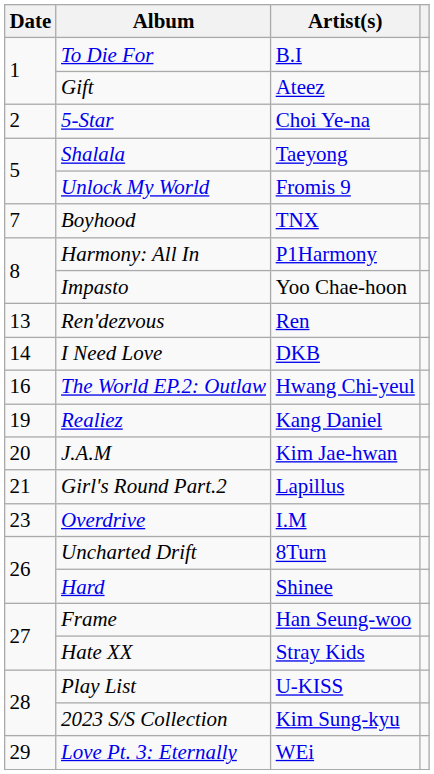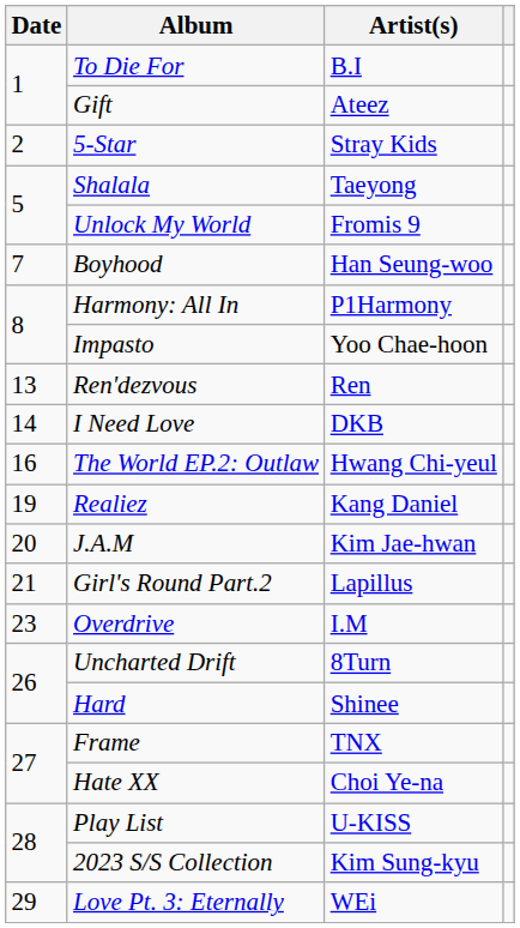5-Star | Artist(s): Choi Ye-na -> Stray Kids
Boyhood | Artist(s): TNX -> Han Seung-woo
Frame | Artist(s): Han Seung-woo -> TNX
Hate XX | Artist(s): Stray Kids -> Choi Ye-na
